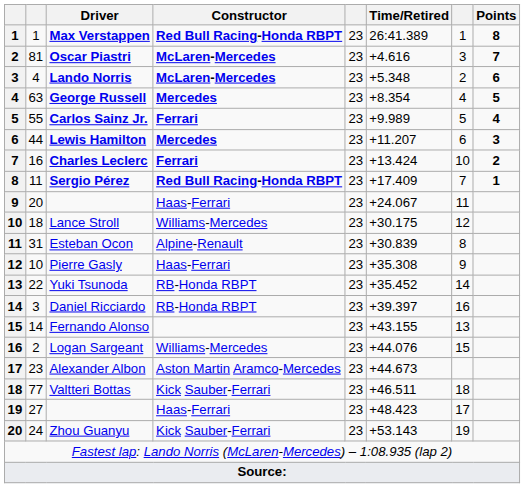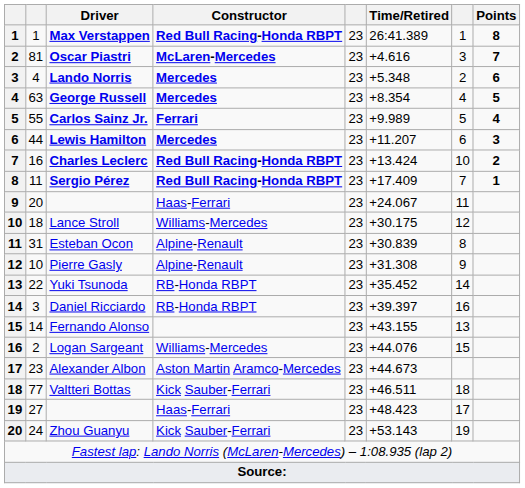Lando Norris | Constructor: McLaren-Mercedes -> Mercedes
Charles Leclerc | Constructor: Ferrari -> Red Bull Racing-Honda RBPT
Pierre Gasly | Constructor: Haas-Ferrari -> Alpine-Renault
Pierre Gasly | Time/Retired: +35.308 -> +31.308
